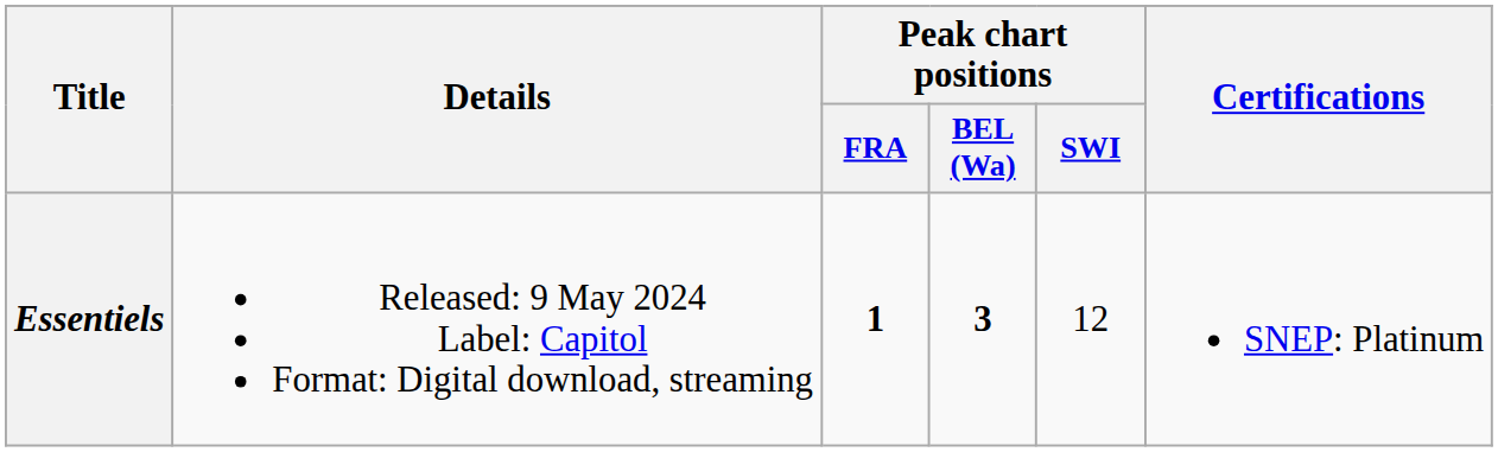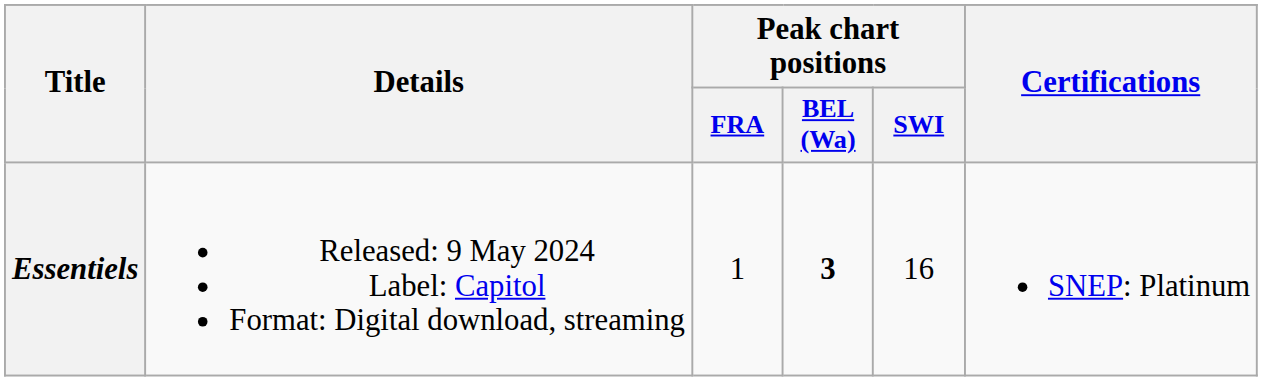Essentiels | Peak chart positions / FRA: bold -> normal
Essentiels | Peak chart positions / SWI: 12 -> 16
